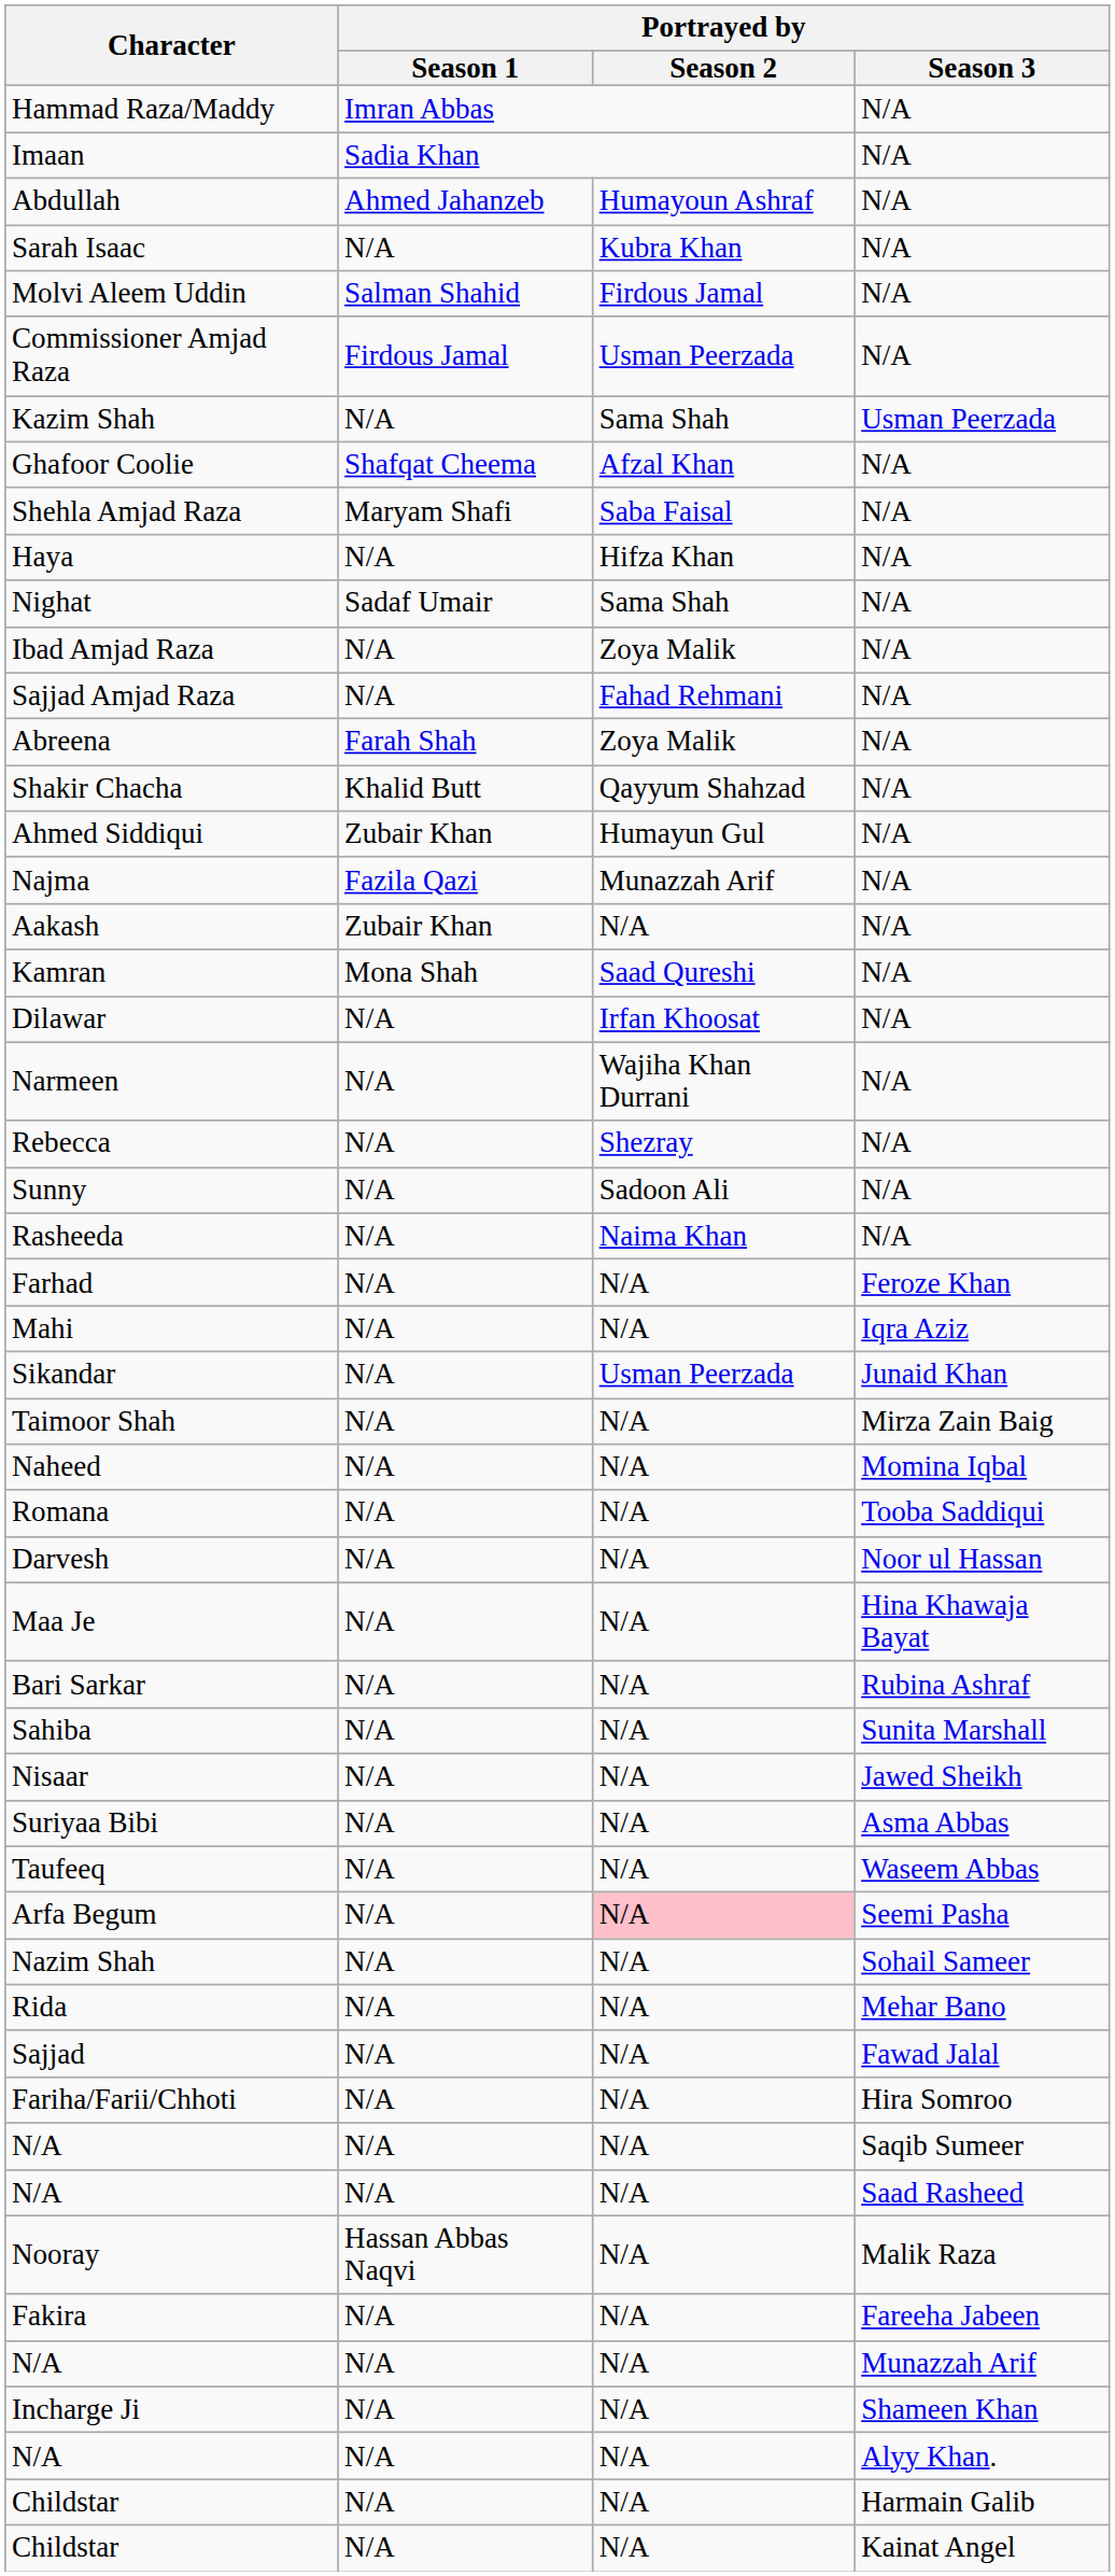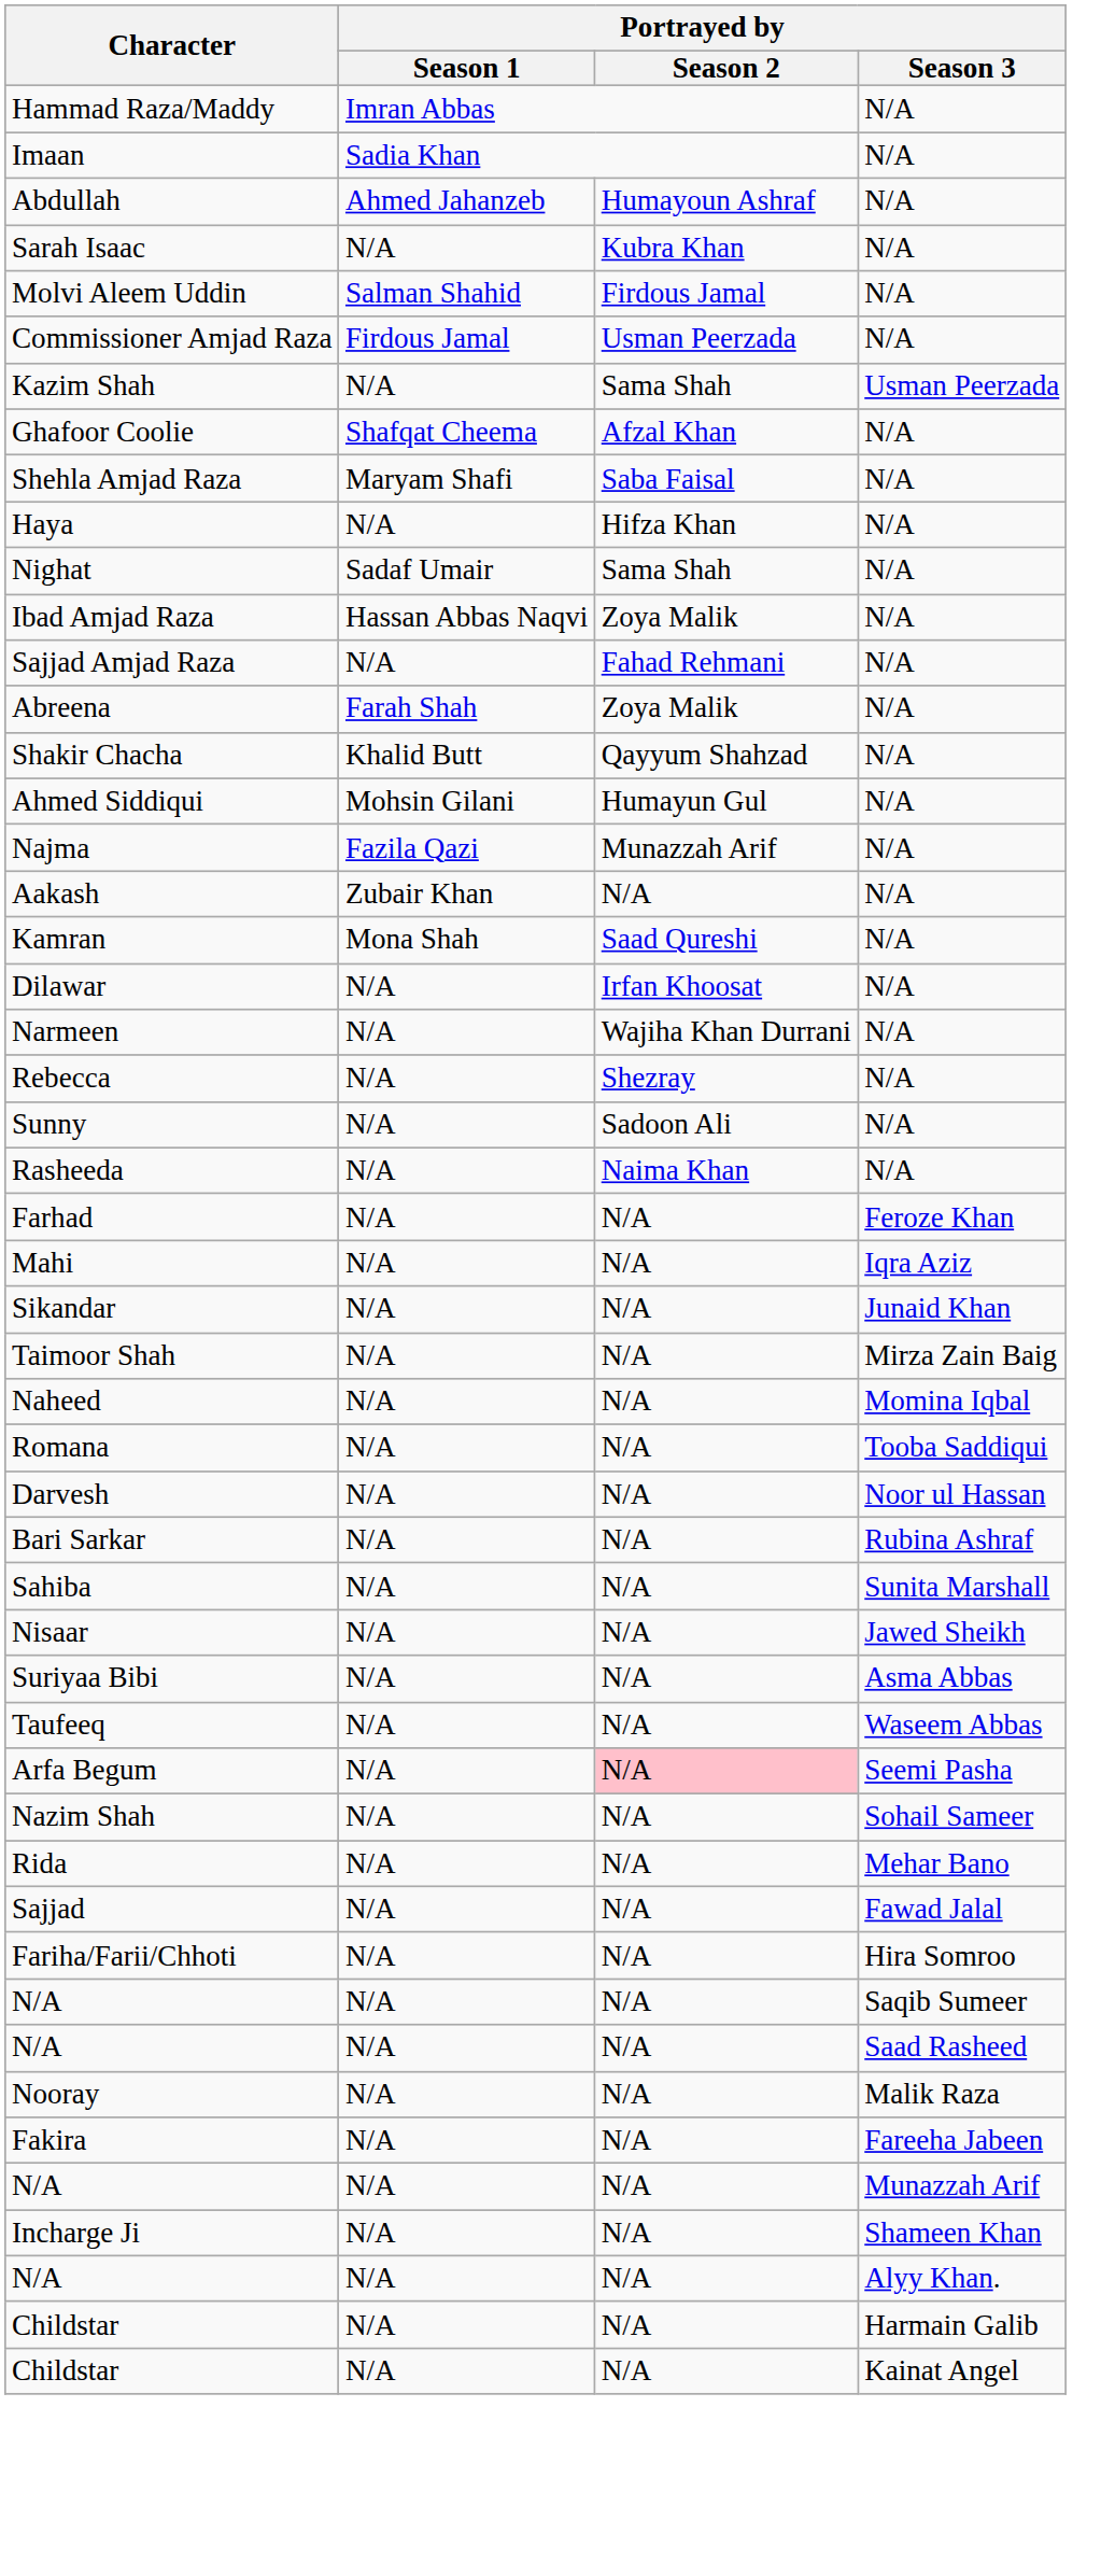Ibad Amjad Raza | Portrayed by / Season 1: N/A -> Hassan Abbas Naqvi
Ahmed Siddiqui | Portrayed by / Season 1: Zubair Khan -> Mohsin Gilani
Sikandar | Portrayed by / Season 2: Usman Peerzada -> N/A
- row: Maa Je | N/A | N/A | Hina Khawaja Bayat
Nooray | Portrayed by / Season 1: Hassan Abbas Naqvi -> N/A
